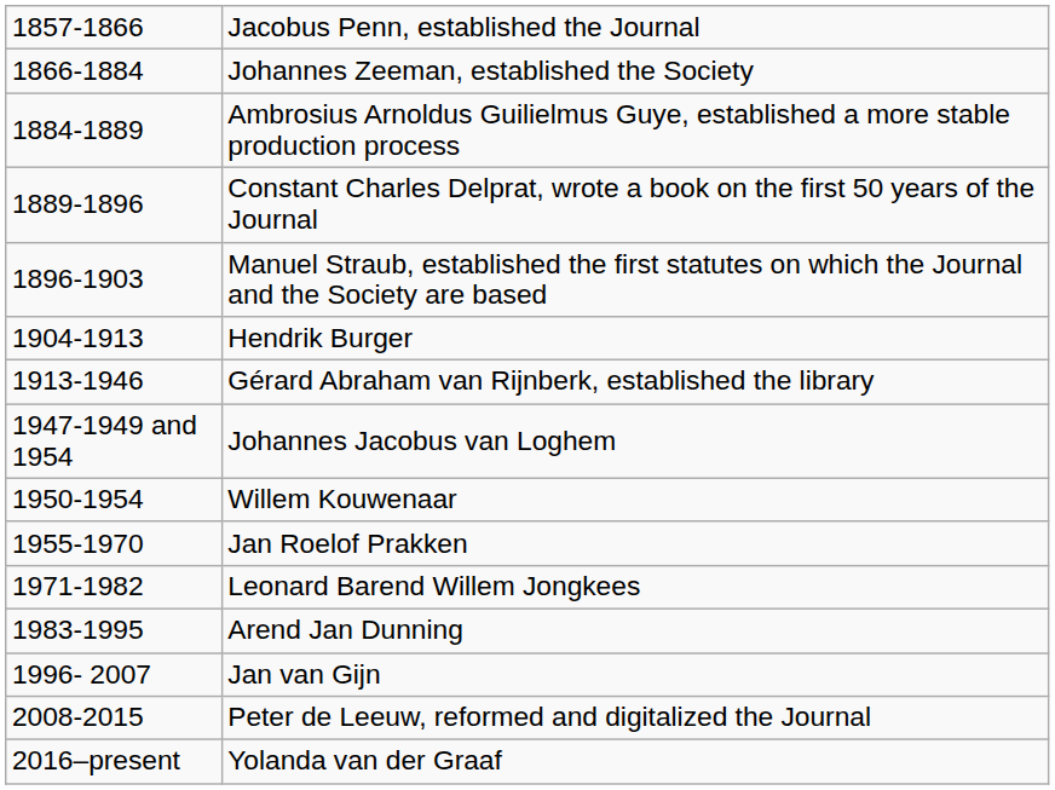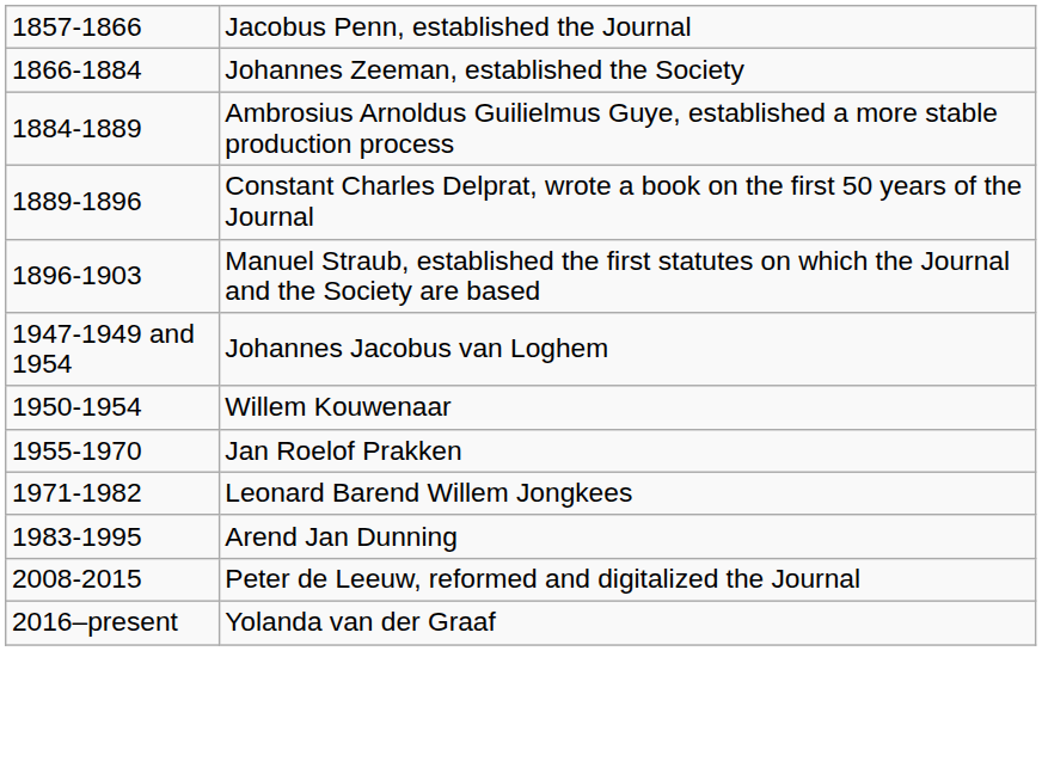- row: 1904-1913 | Hendrik Burger
- row: 1913-1946 | Gérard Abraham van Rijnberk, established the library
- row: 1996- 2007 | Jan van Gijn
